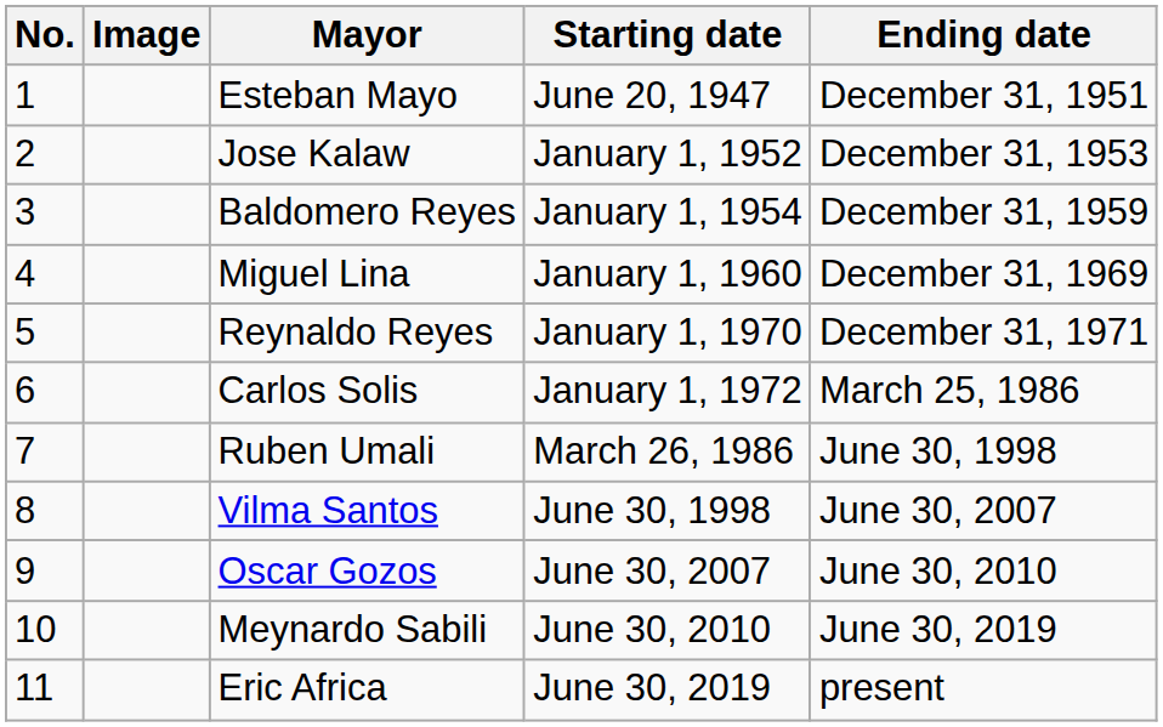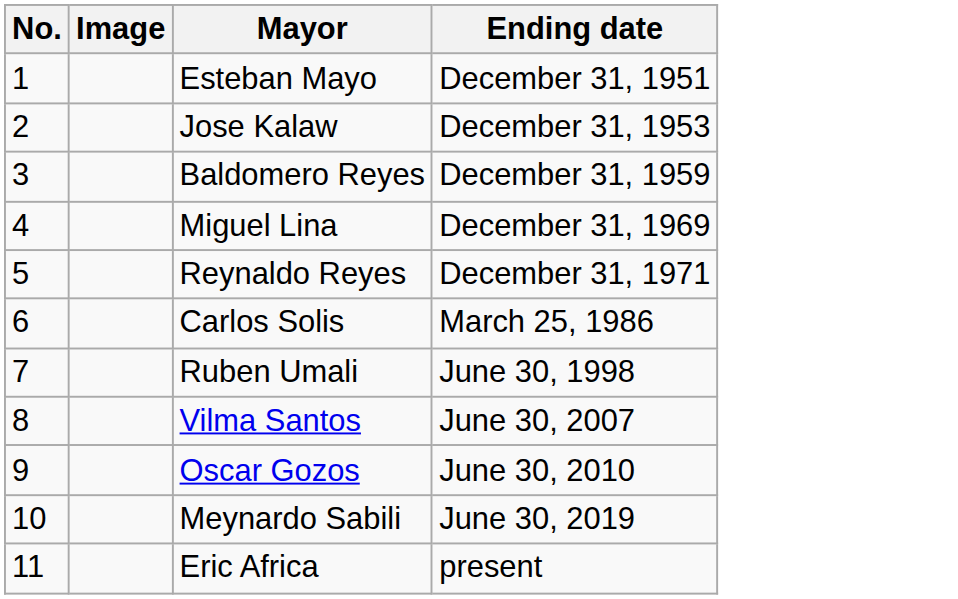- column: Starting date | June 20, 1947 | January 1, 1952 | January 1, 1954 | January 1, 1960 | January 1, 1970 | January 1, 1972 | March 26, 1986 | June 30, 1998 | June 30, 2007 | June 30, 2010 | June 30, 2019
